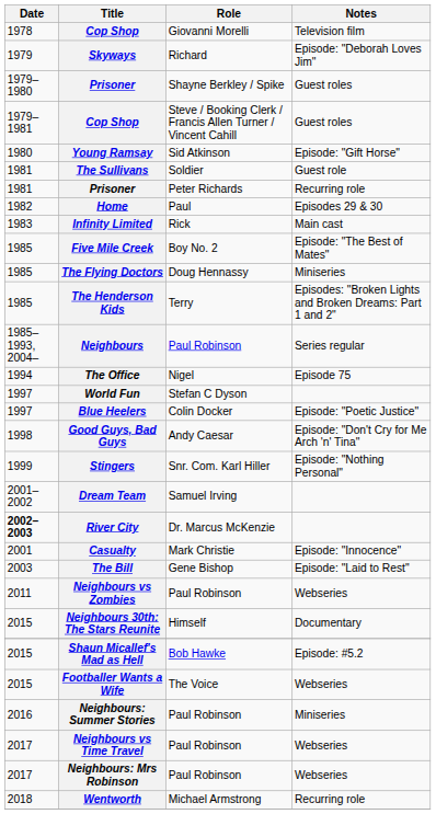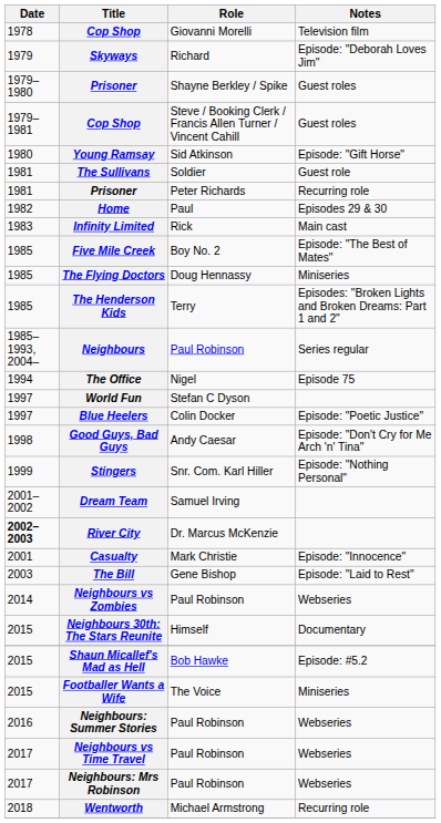Neighbours vs Zombies | Date: 2011 -> 2014
Footballer Wants a Wife | Notes: Webseries -> Miniseries
Neighbours: Summer Stories | Notes: Miniseries -> Webseries
